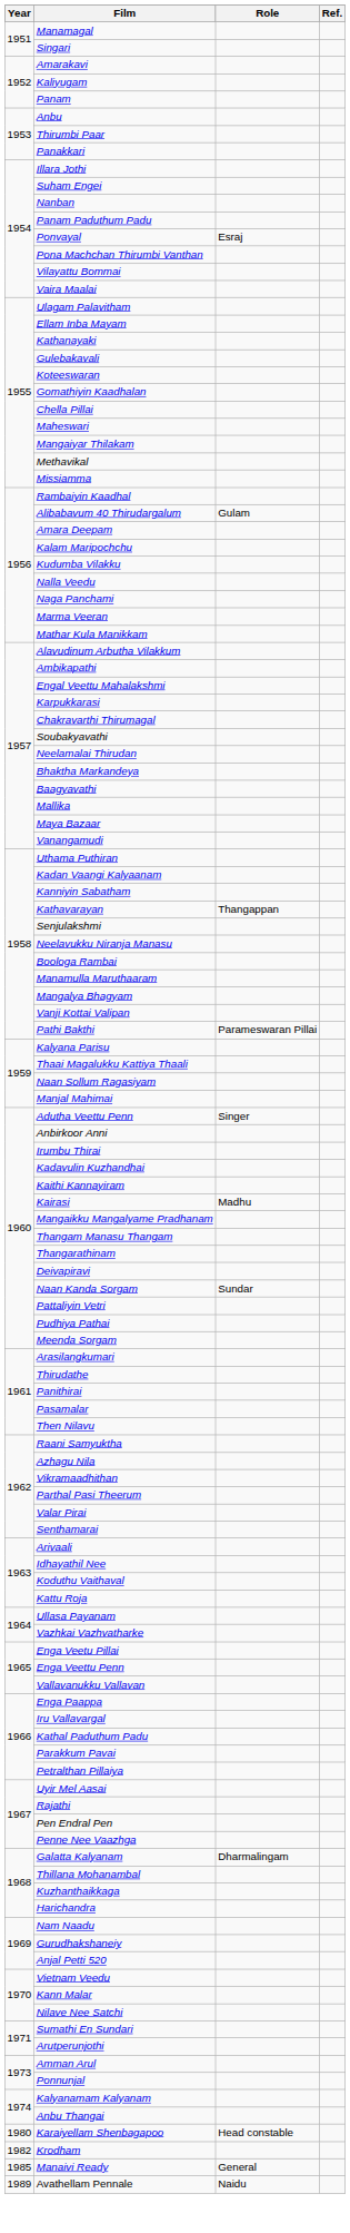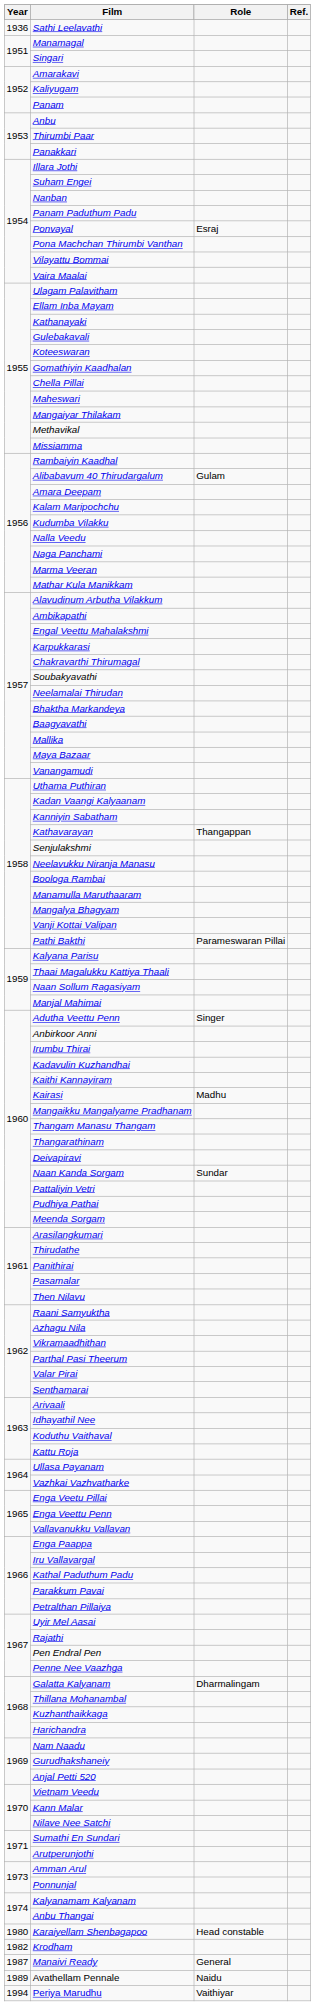+ row: 1936 | Sathi Leelavathi
Manaivi Ready | Year: 1985 -> 1987
+ row: 1994 | Periya Marudhu | Vaithiyar
